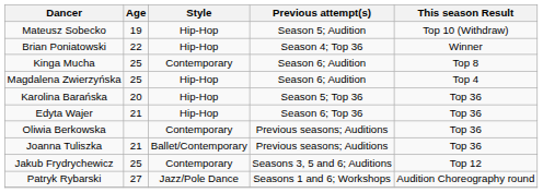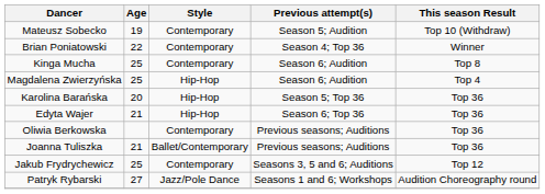Mateusz Sobecko | Style: Hip-Hop -> Contemporary
Brian Poniatowski | Style: Hip-Hop -> Contemporary
